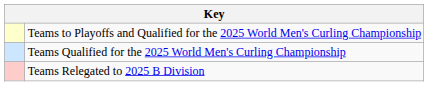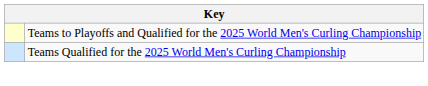- row: Teams Relegated to 2025 B Division
